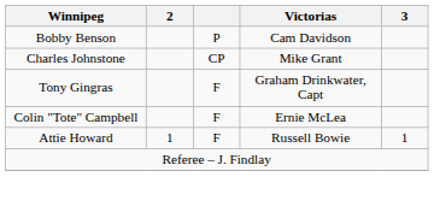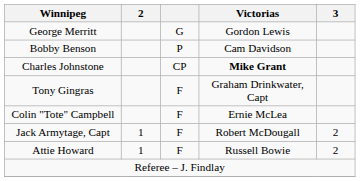+ row: George Merritt | G | Gordon Lewis
Charles Johnstone | Victorias: normal -> bold
+ row: Jack Armytage, Capt | 1 | F | Robert McDougall | 2
Attie Howard | 3: 1 -> 2
